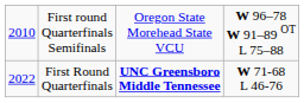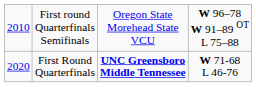First Round Quarterfinals | column 1: 2022 -> 2020
